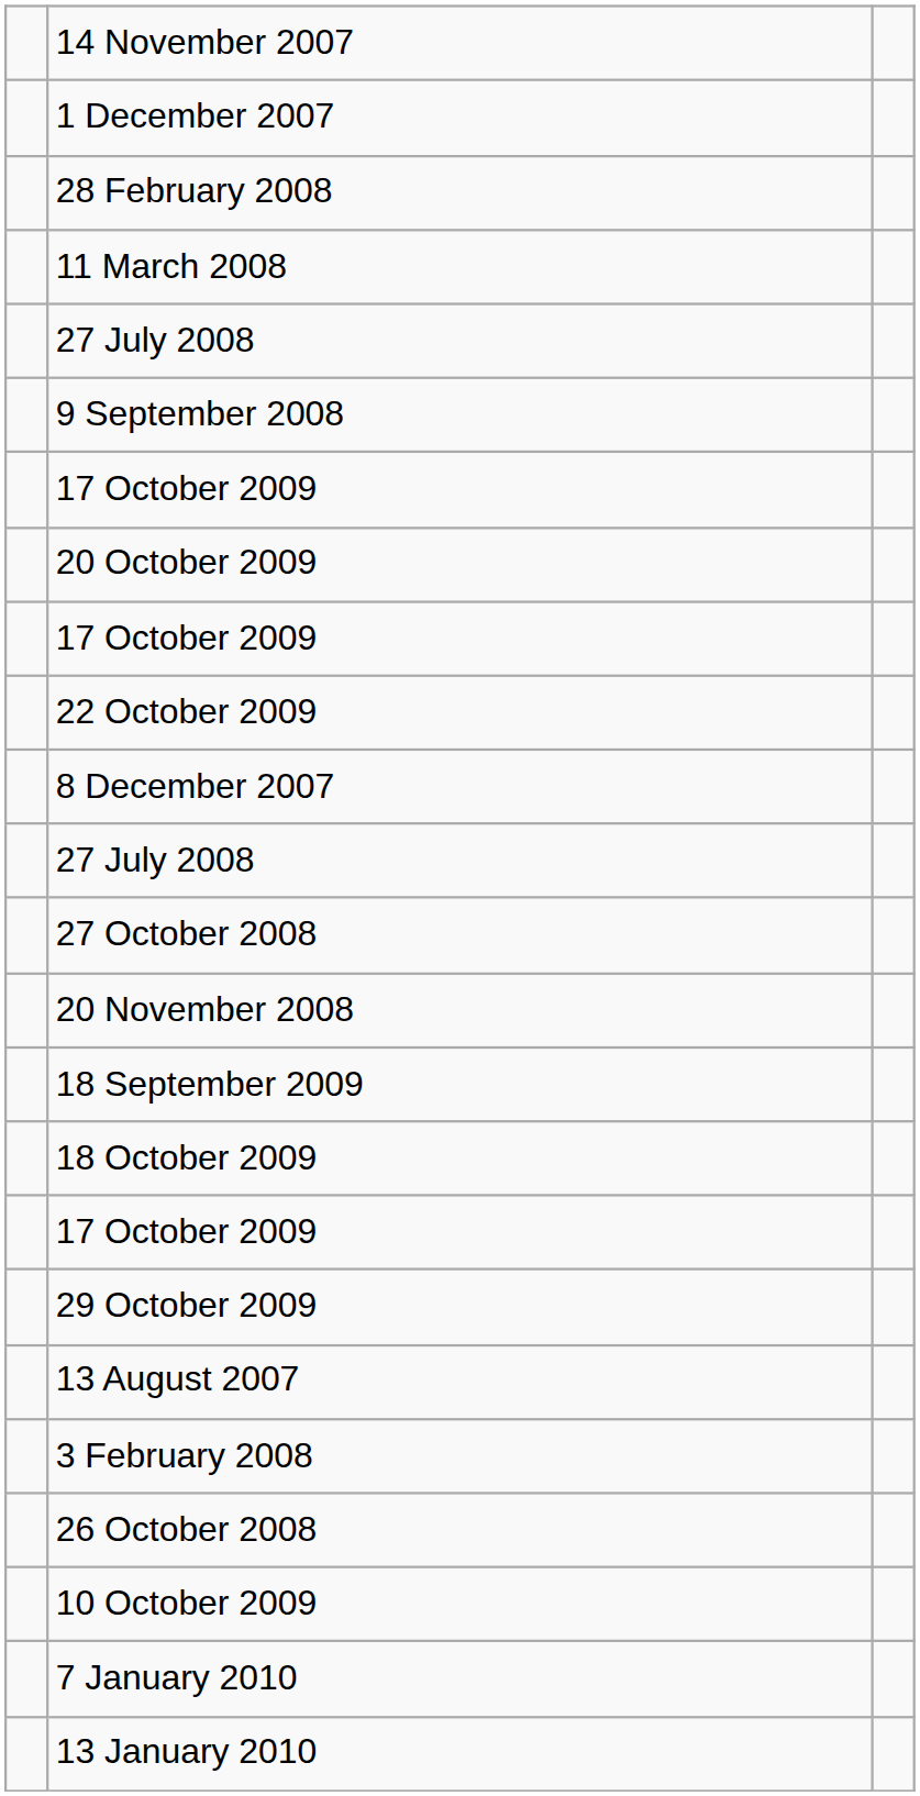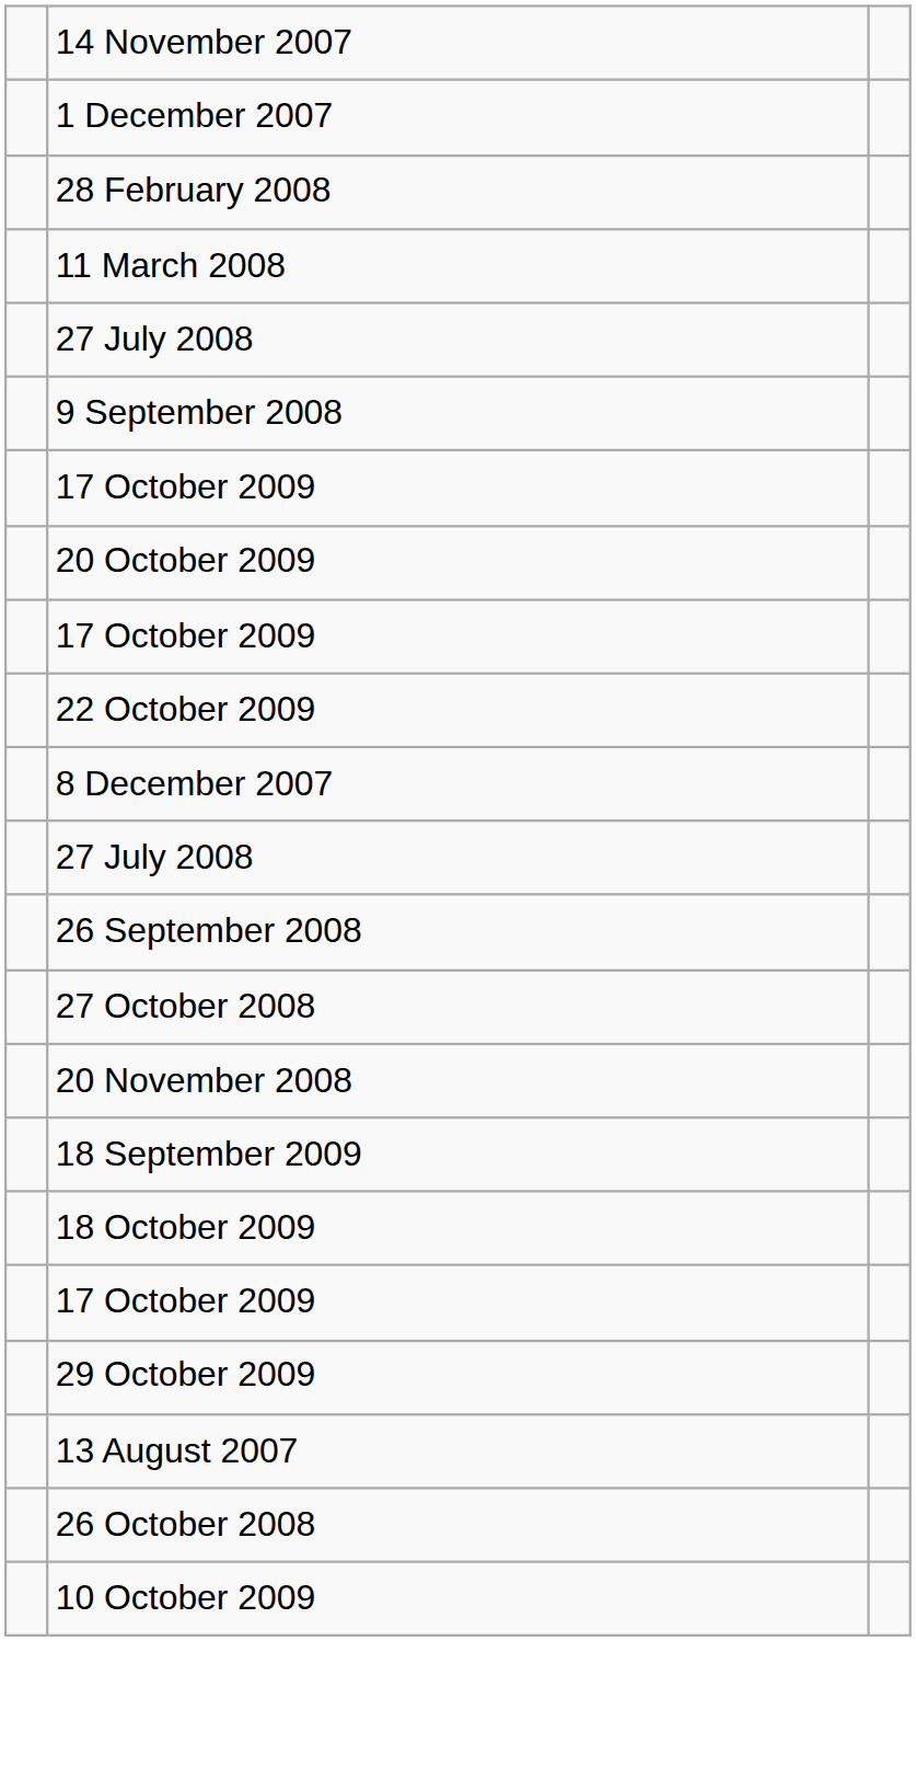+ row: 26 September 2008
- row: 3 February 2008
- row: 7 January 2010
- row: 13 January 2010
